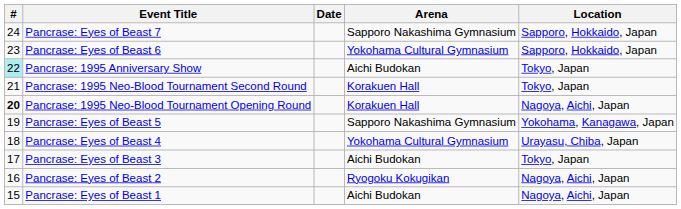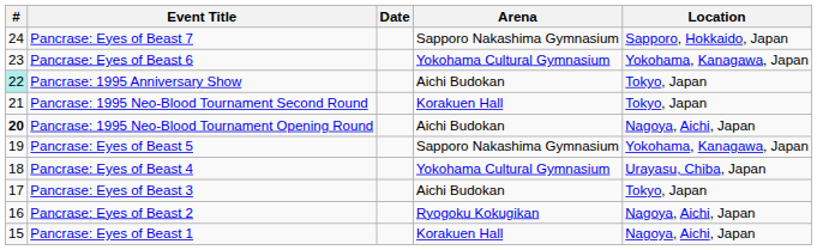Pancrase: Eyes of Beast 6 | Location: Sapporo, Hokkaido, Japan -> Yokohama, Kanagawa, Japan
Pancrase: 1995 Neo-Blood Tournament Opening Round | Arena: Korakuen Hall -> Aichi Budokan
Pancrase: Eyes of Beast 1 | Arena: Aichi Budokan -> Korakuen Hall
